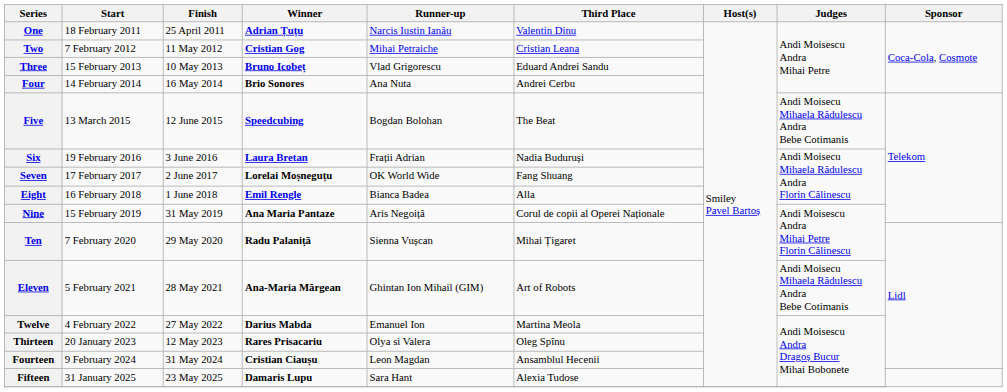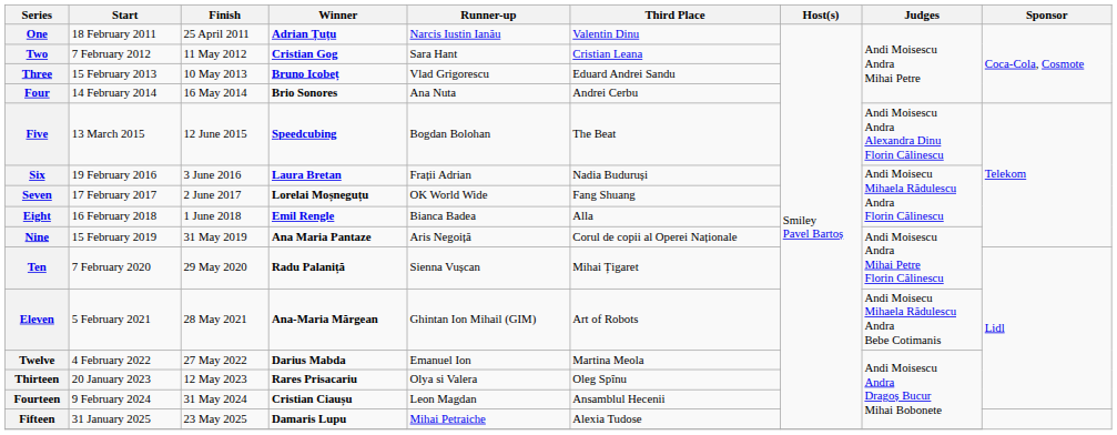Two | Runner-up: Mihai Petraiche -> Sara Hant
Five | Judges: Andi Moisecu Mihaela Rădulescu Andra Bebe Cotimanis -> Andi Moisescu Andra Alexandra Dinu Florin Călinescu
Fifteen | Runner-up: Sara Hant -> Mihai Petraiche
